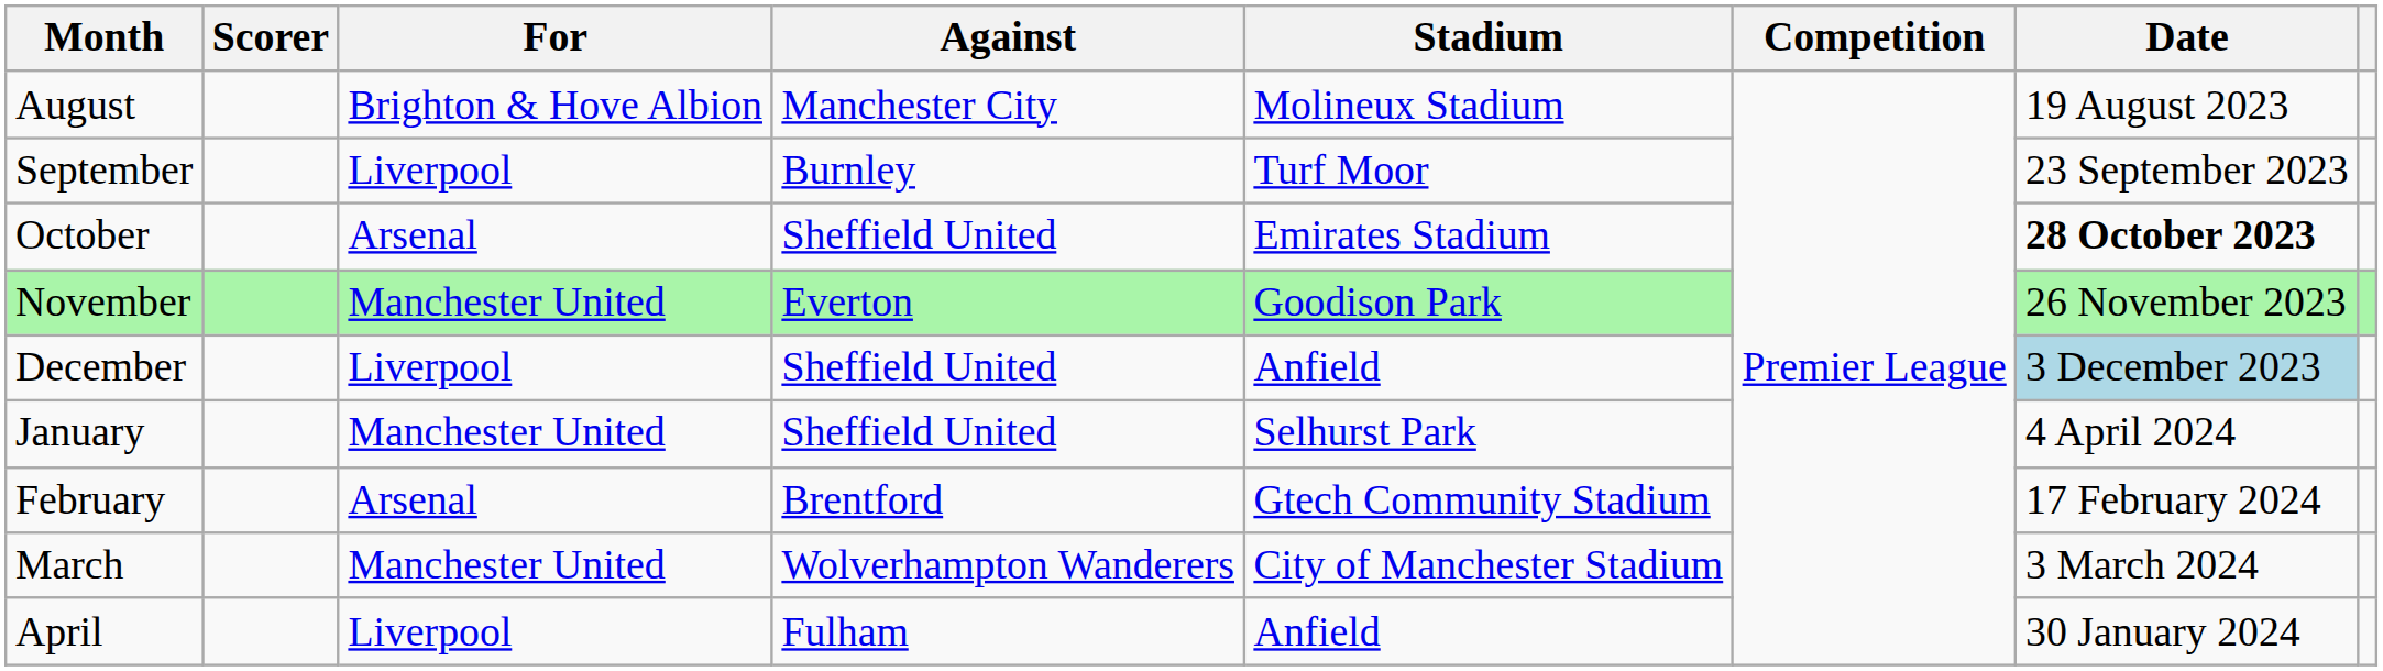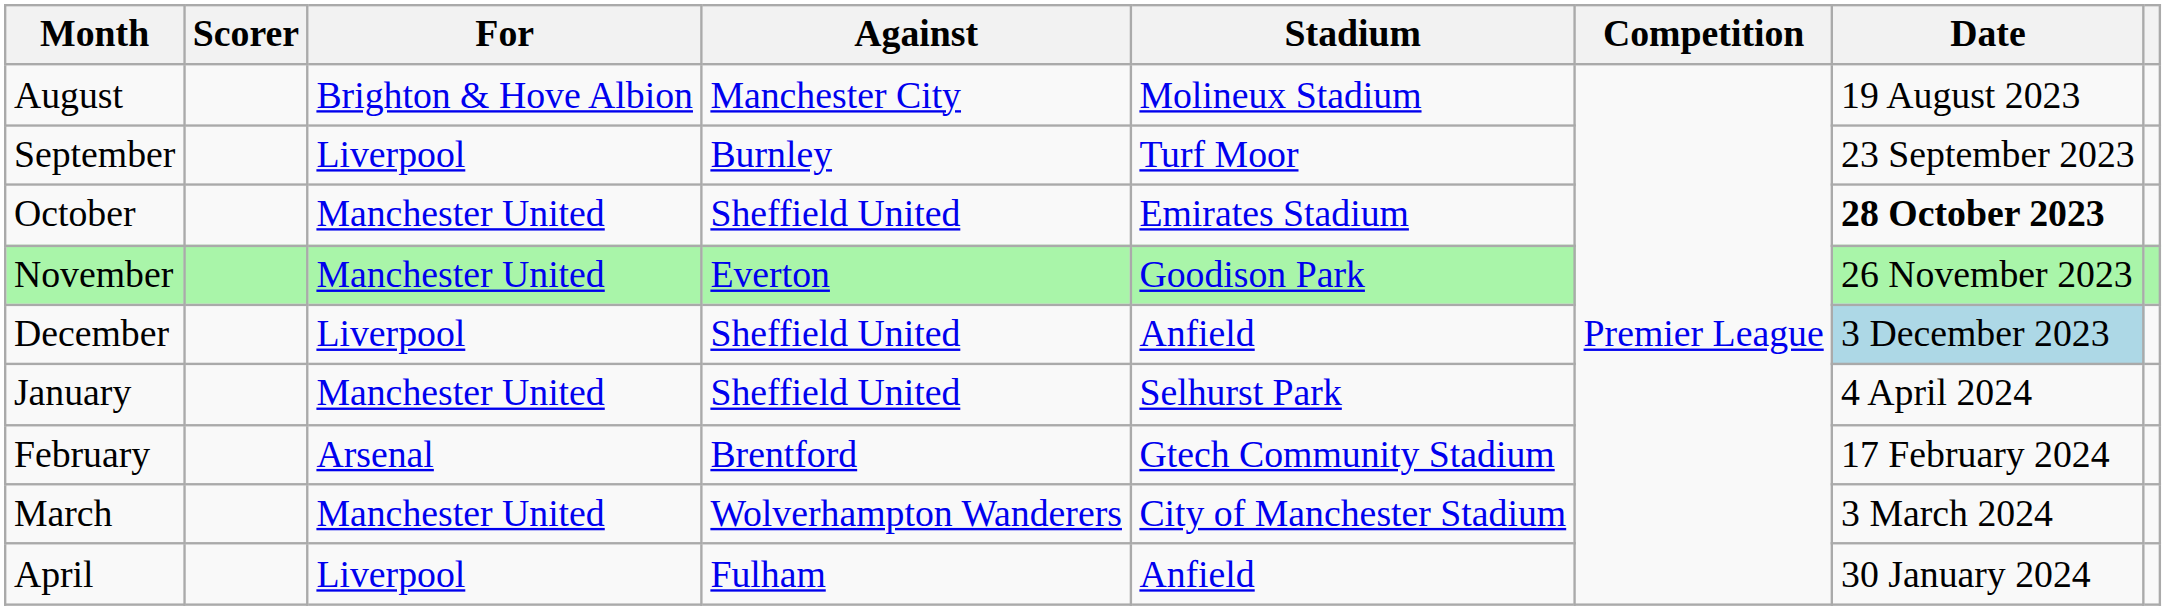October | For: Arsenal -> Manchester United
